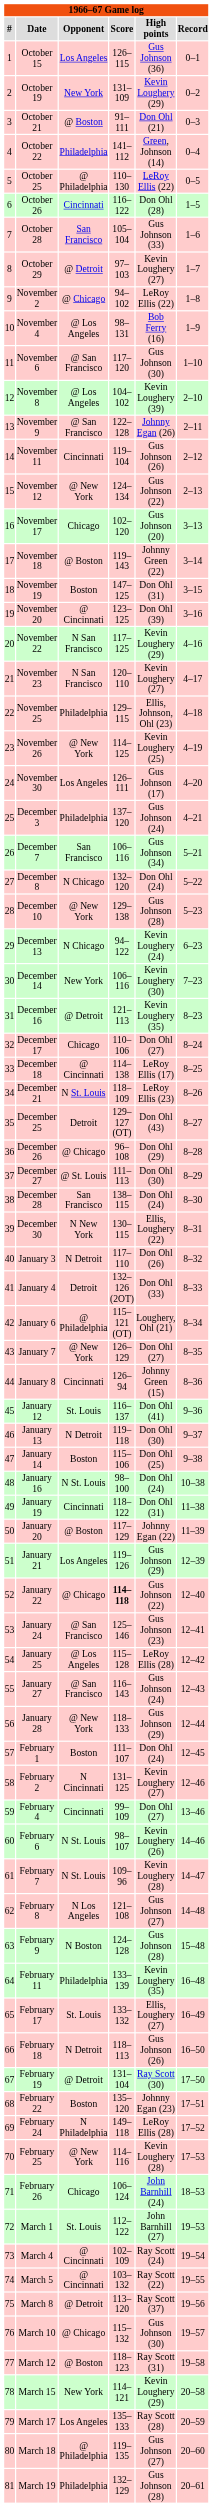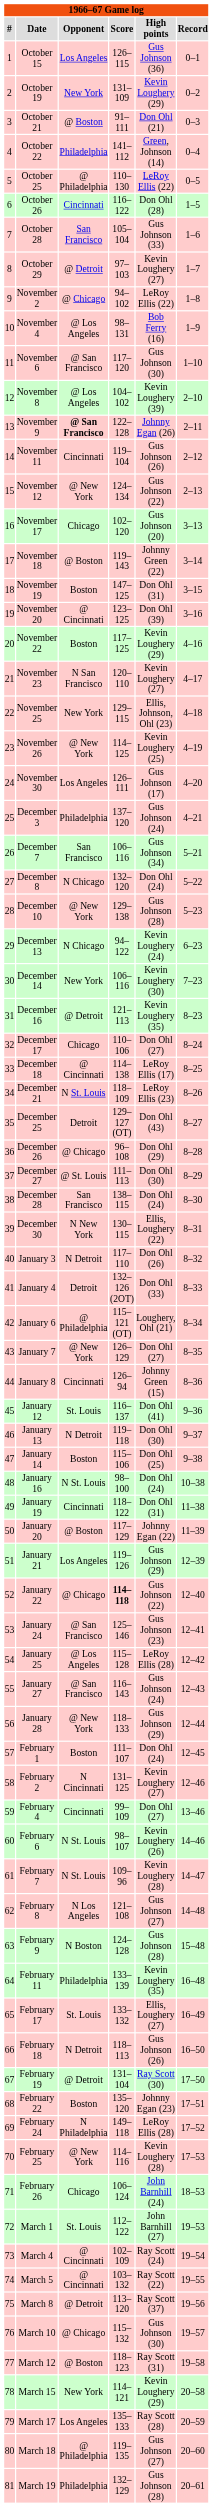November 9 | Opponent: normal -> bold
November 22 | Opponent: N San Francisco -> Boston
November 25 | Opponent: Philadelphia -> New York
